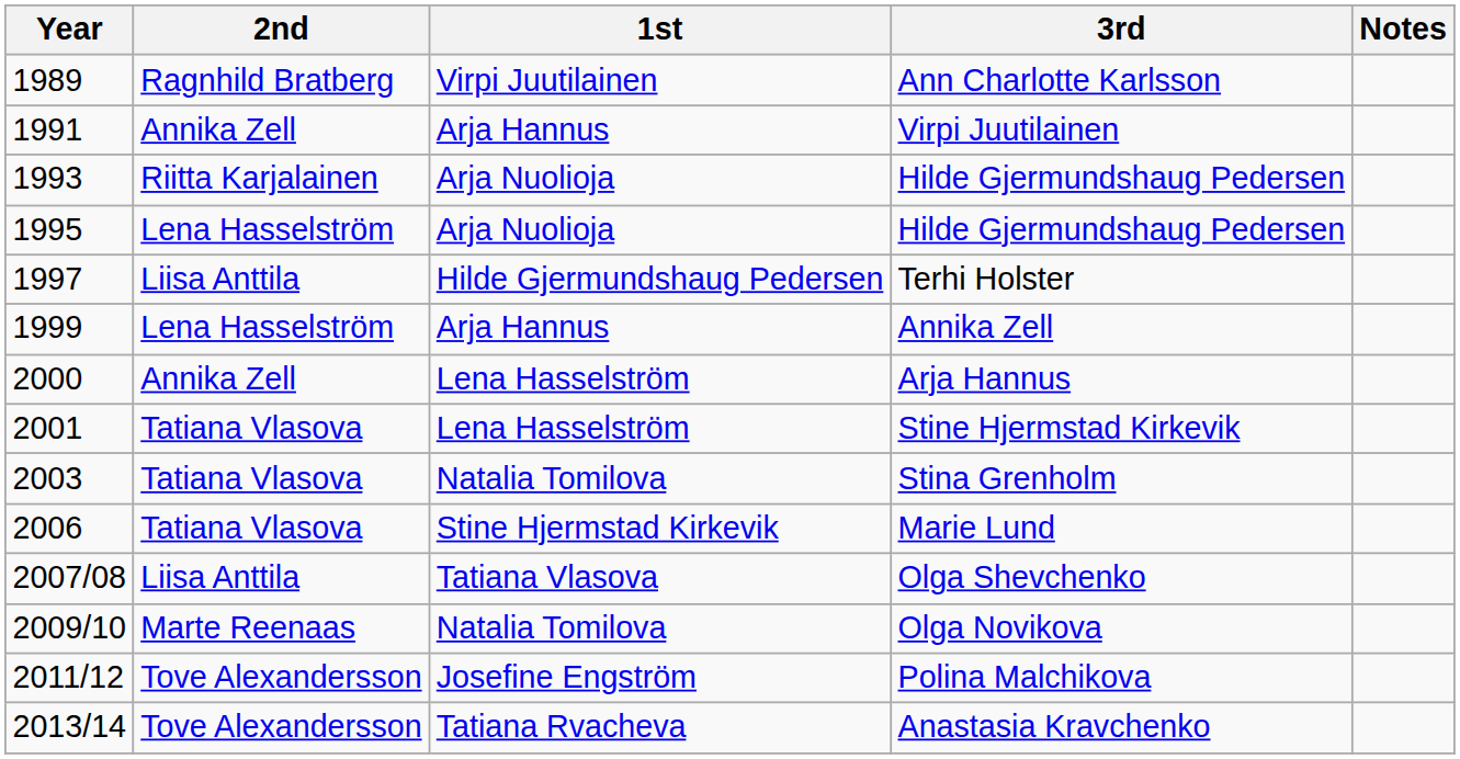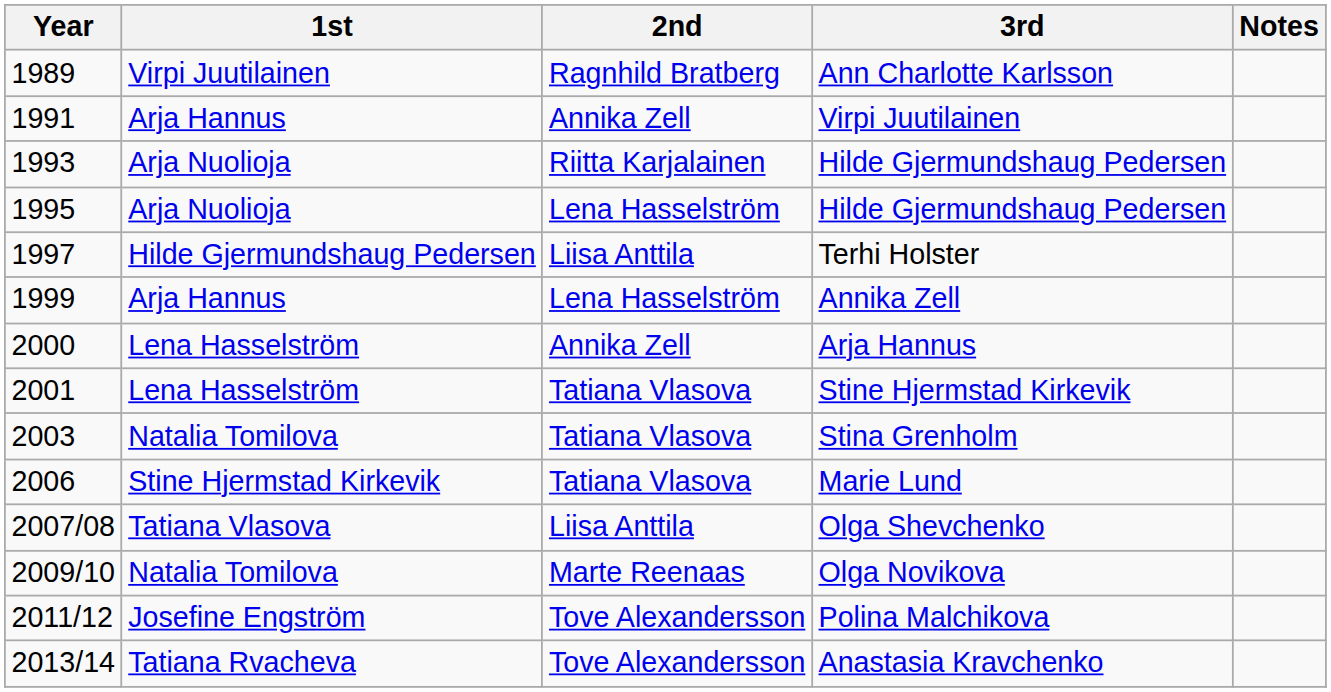columns swapped: 1st <-> 2nd
